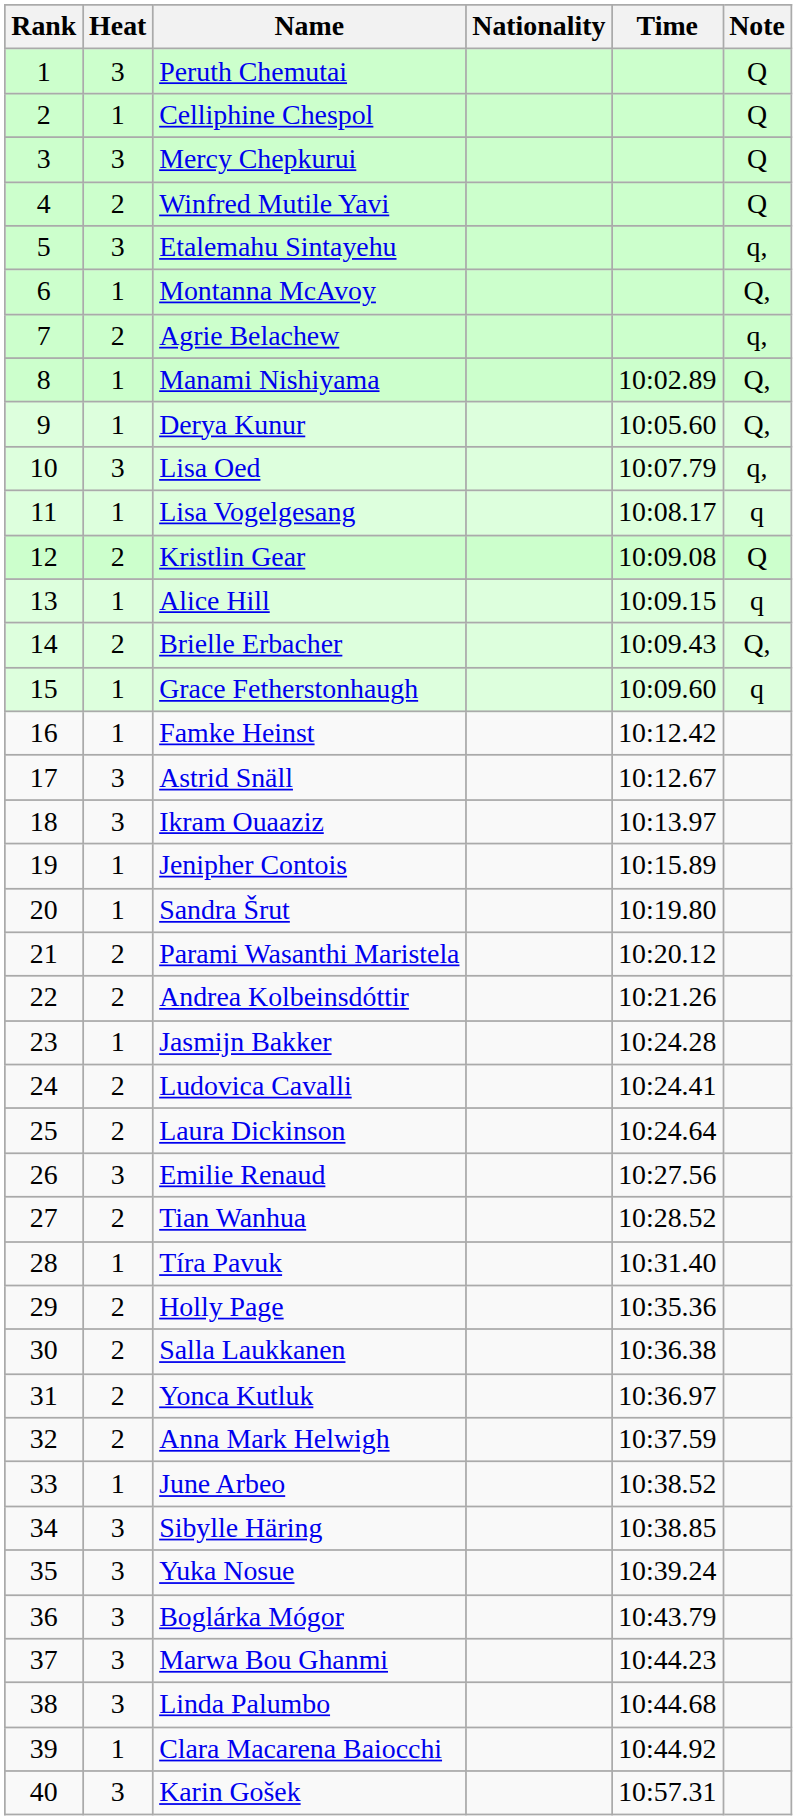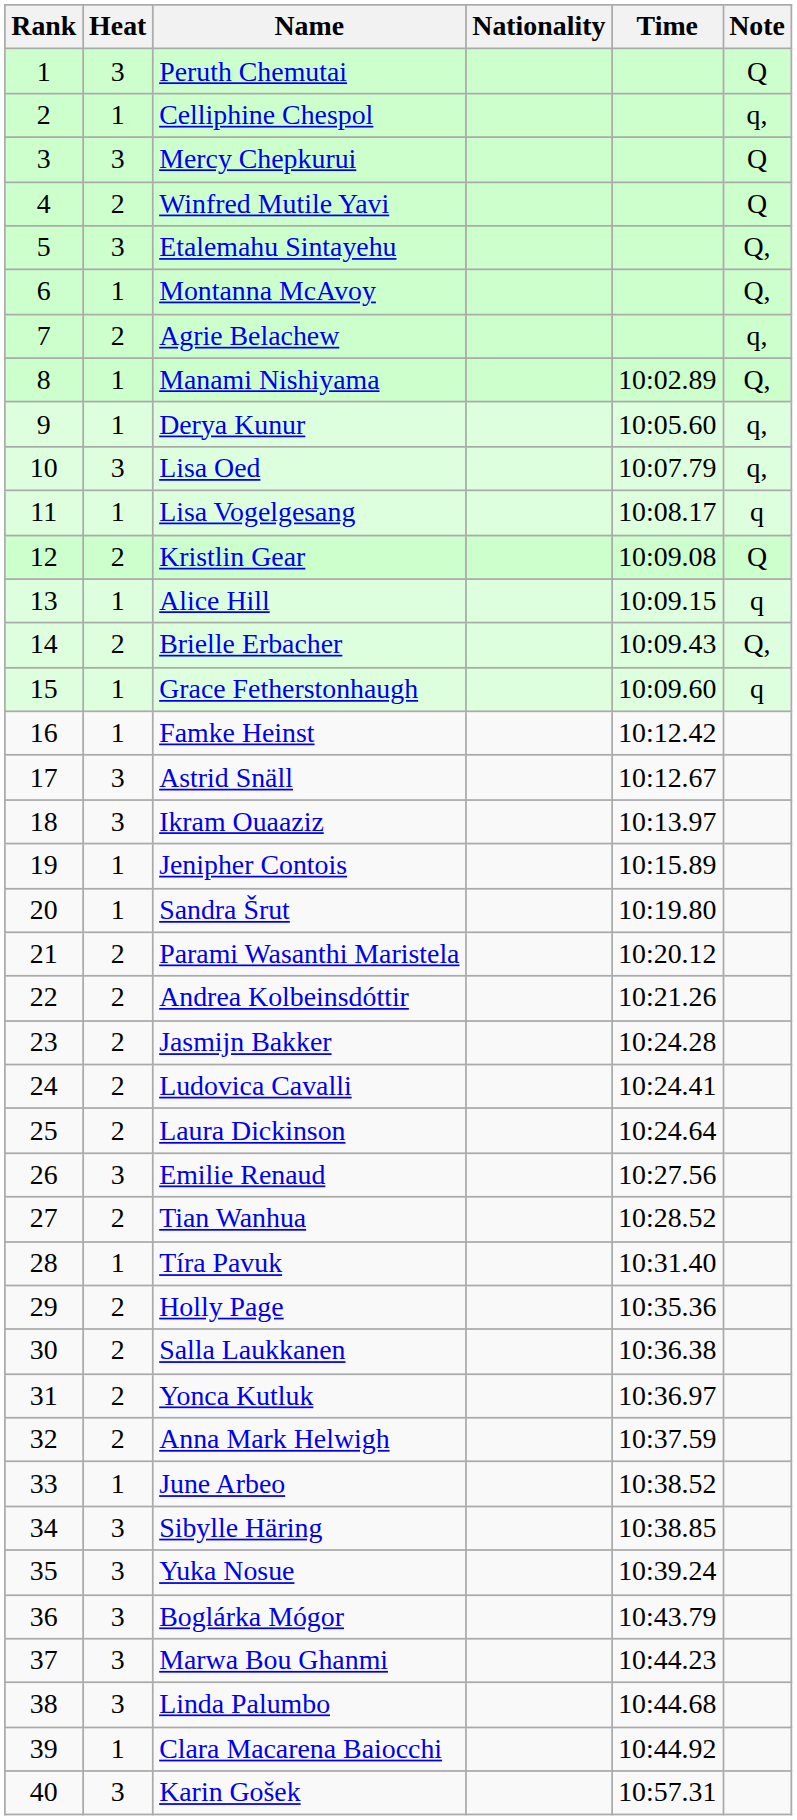Celliphine Chespol | Note: Q -> q,
Etalemahu Sintayehu | Note: q, -> Q,
Derya Kunur | Note: Q, -> q,
Jasmijn Bakker | Heat: 1 -> 2
